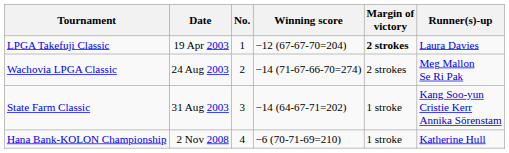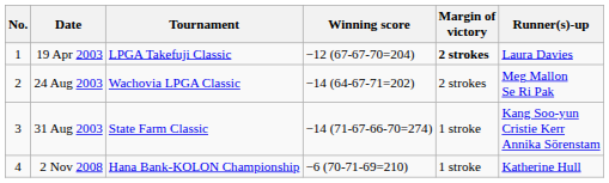columns swapped: No. <-> Tournament
24 Aug 2003 | Winning score: −14 (71-67-66-70=274) -> −14 (64-67-71=202)
31 Aug 2003 | Winning score: −14 (64-67-71=202) -> −14 (71-67-66-70=274)
